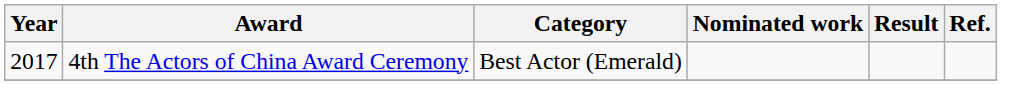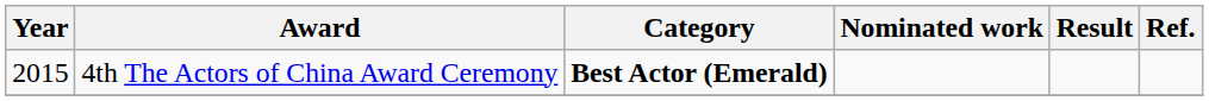4th The Actors of China Award Ceremony | Year: 2017 -> 2015
4th The Actors of China Award Ceremony | Category: normal -> bold
